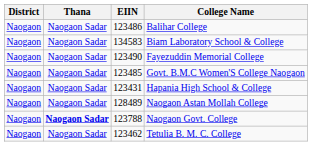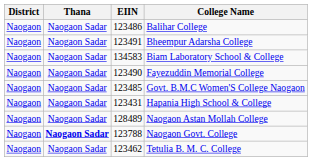+ row: Naogaon | Naogaon Sadar | 123491 | Bheempur Adarsha College
